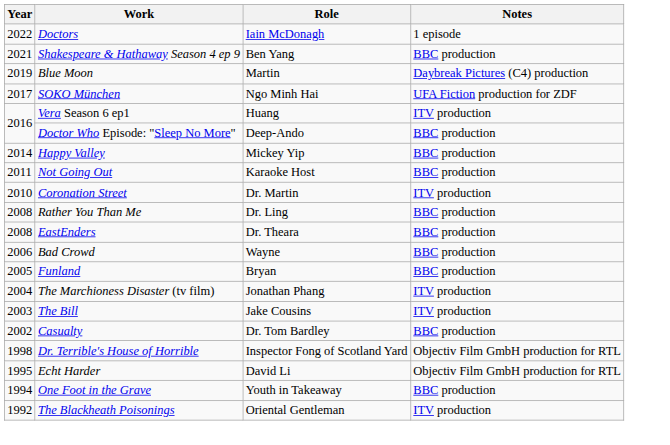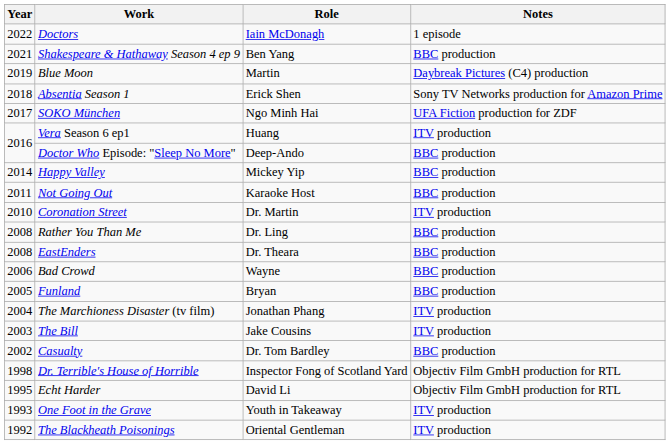+ row: 2018 | Absentia Season 1 | Erick Shen | Sony TV Networks production for Amazon Prime
One Foot in the Grave | Year: 1994 -> 1993
One Foot in the Grave | Notes: BBC production -> ITV production
